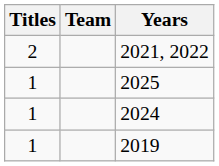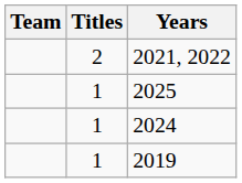columns swapped: Team <-> Titles
